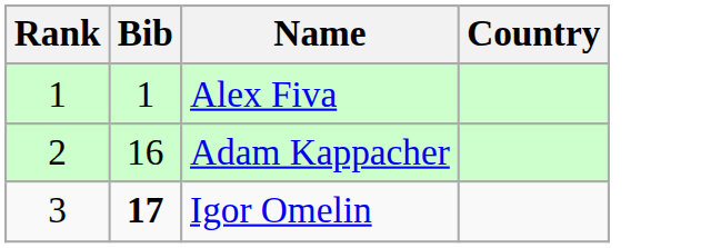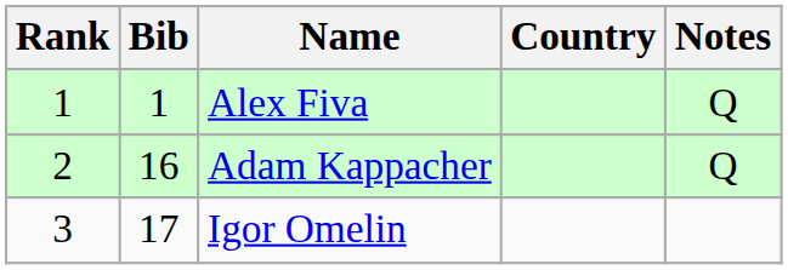+ column: Notes | Q | Q
Igor Omelin | Bib: bold -> normal
